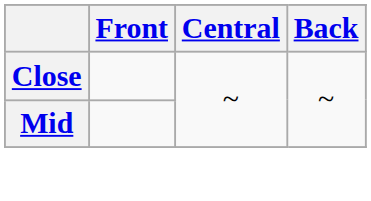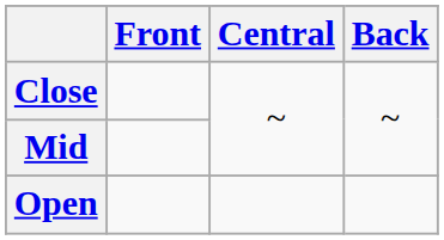+ row: Open
